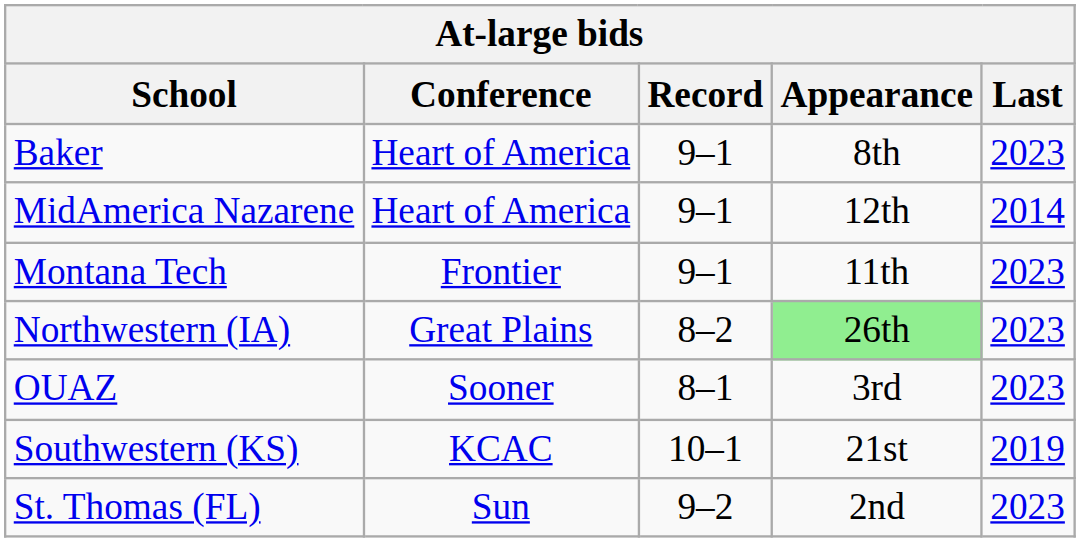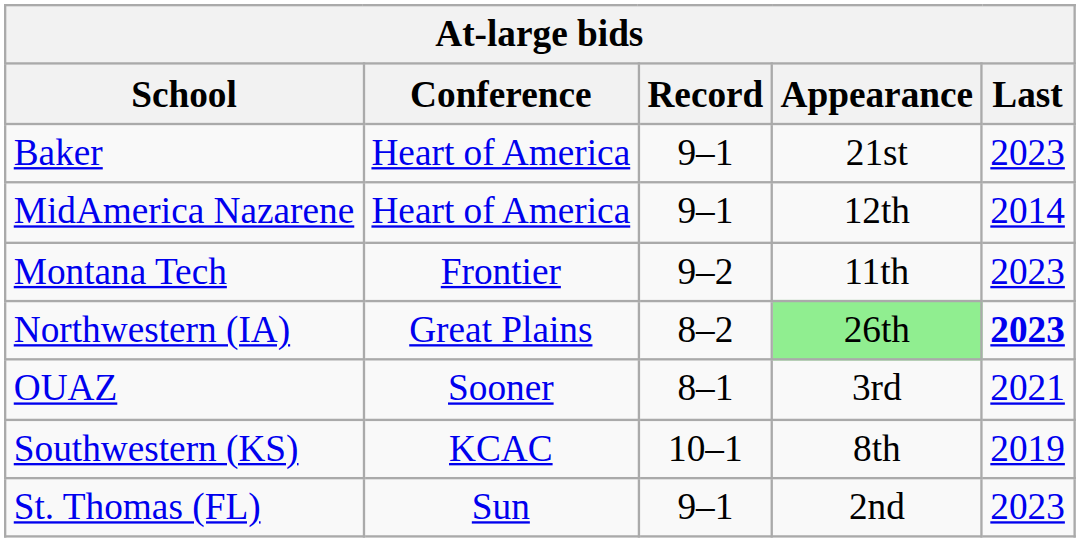Baker | Appearance: 8th -> 21st
Montana Tech | Record: 9–1 -> 9–2
Northwestern (IA) | Last: normal -> bold
OUAZ | Last: 2023 -> 2021
Southwestern (KS) | Appearance: 21st -> 8th
St. Thomas (FL) | Record: 9–2 -> 9–1
